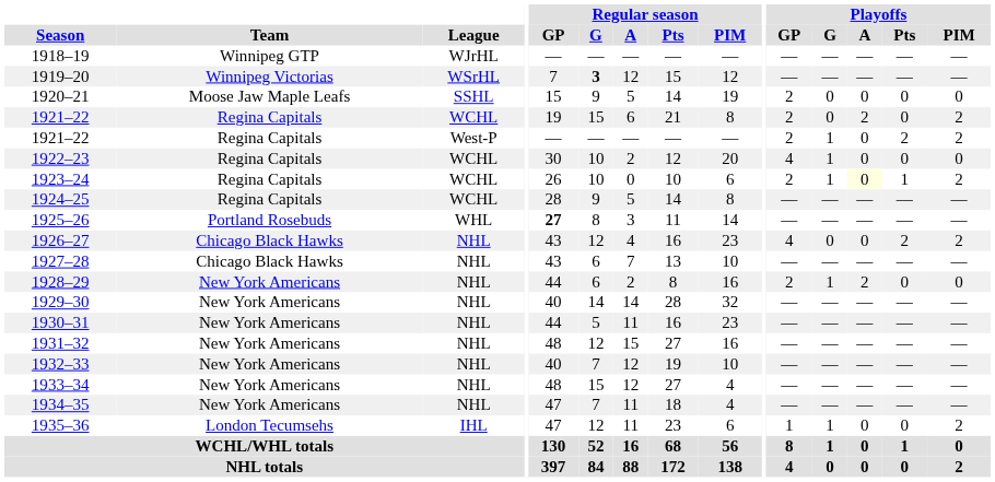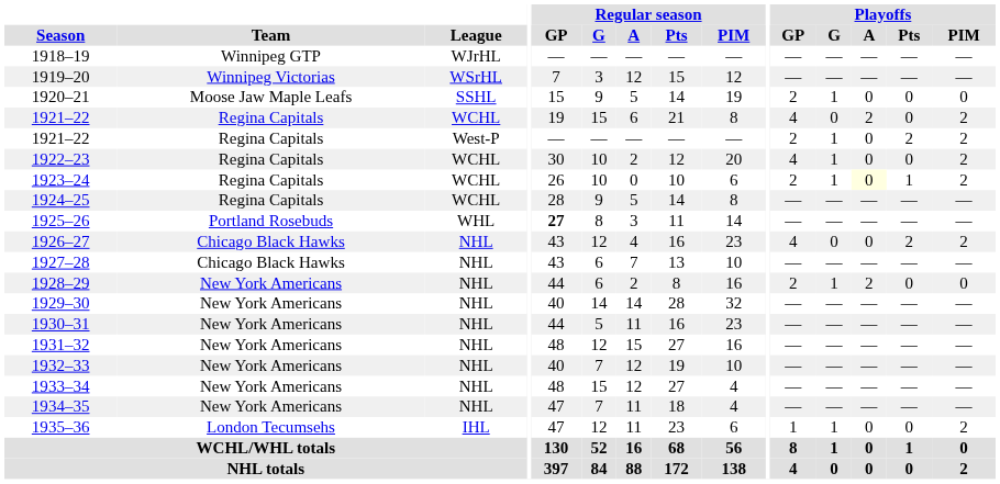1919–20 | Regular season / G: bold -> normal
1920–21 | Playoffs / G: 0 -> 1
1921–22 / WCHL | Playoffs / GP: 2 -> 4
1922–23 | Playoffs / PIM: 0 -> 2
